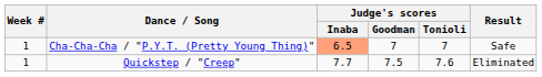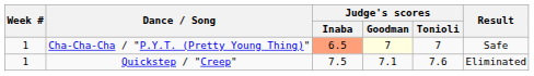Cha-Cha-Cha / "P.Y.T. (Pretty Young Thing)" | Judge's scores / Goodman: no background -> lightyellow background
Quickstep / "Creep" | Judge's scores / Inaba: 7.7 -> 7.5
Quickstep / "Creep" | Judge's scores / Goodman: 7.5 -> 7.1
